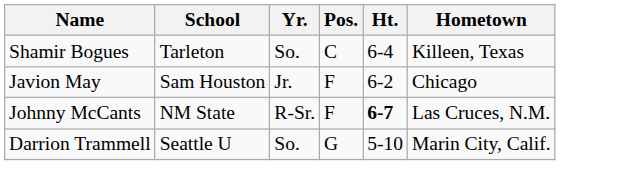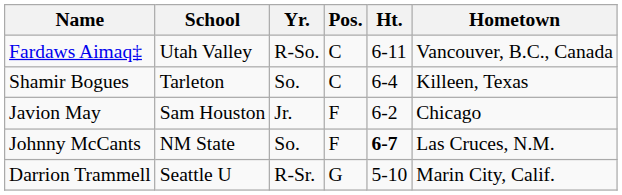+ row: Fardaws Aimaq‡ | Utah Valley | R-So. | C | 6-11 | Vancouver, B.C., Canada
Johnny McCants | Yr.: R-Sr. -> So.
Darrion Trammell | Yr.: So. -> R-Sr.
